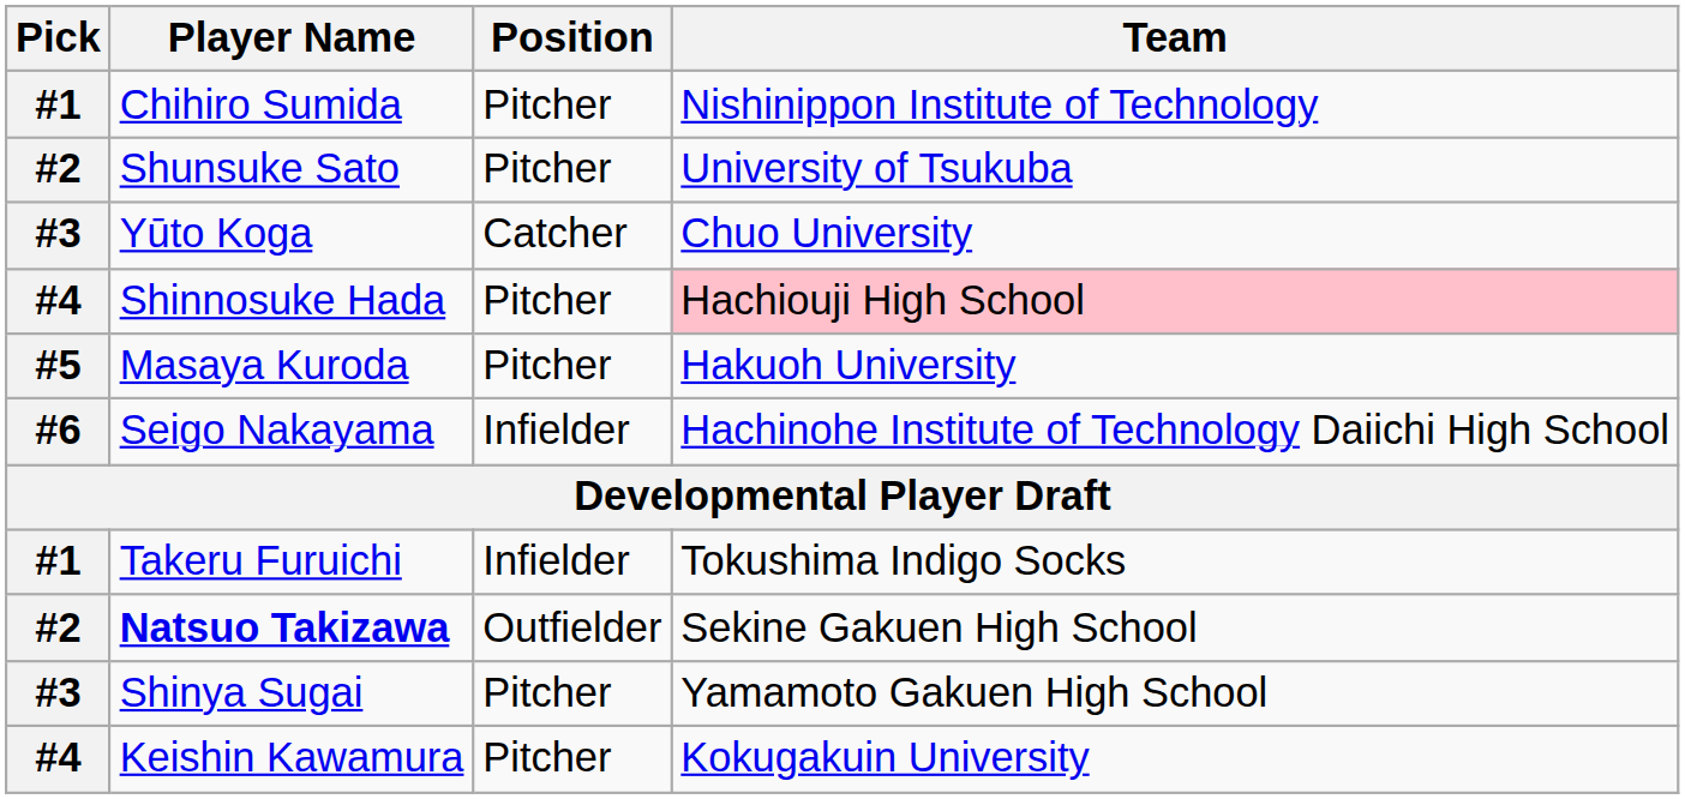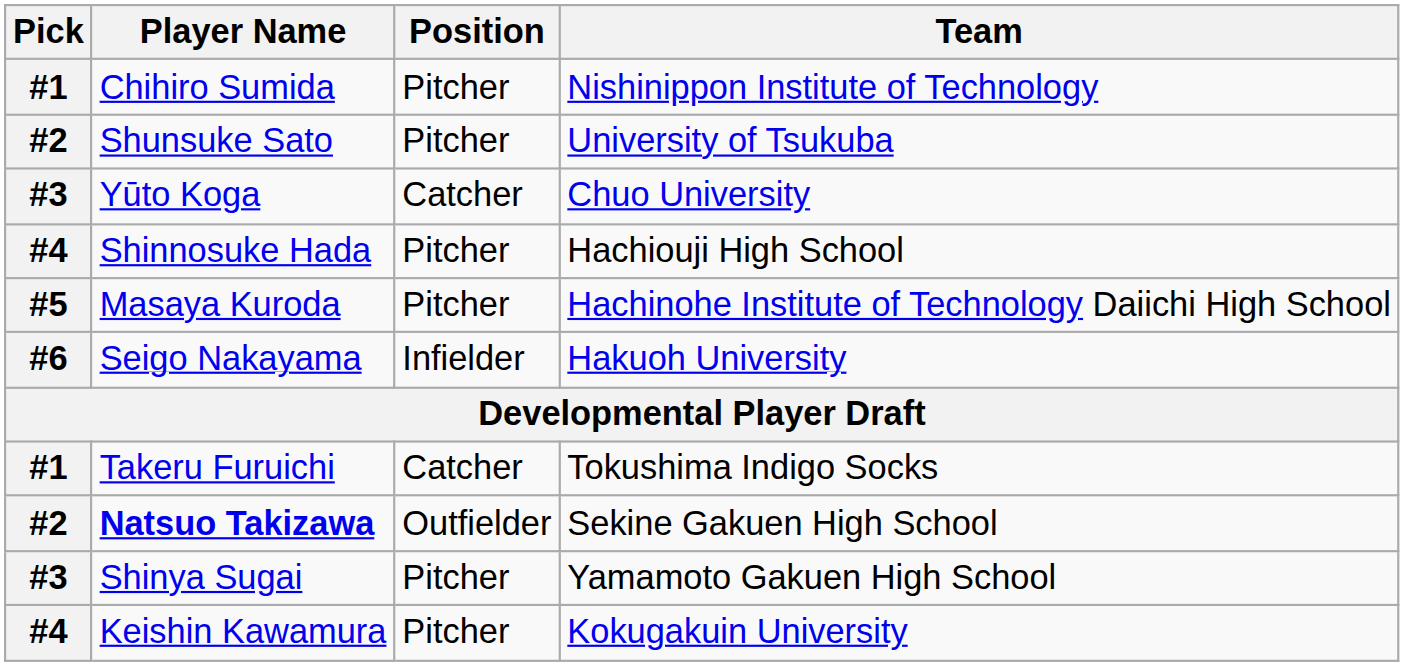Shinnosuke Hada | Team: pink background -> no background
Masaya Kuroda | Team: Hakuoh University -> Hachinohe Institute of Technology Daiichi High School
Seigo Nakayama | Team: Hachinohe Institute of Technology Daiichi High School -> Hakuoh University
Takeru Furuichi | Position: Infielder -> Catcher
